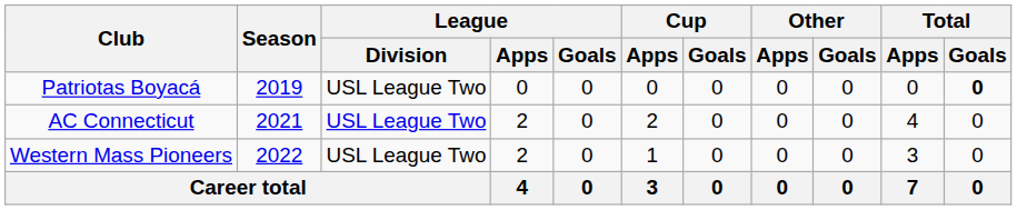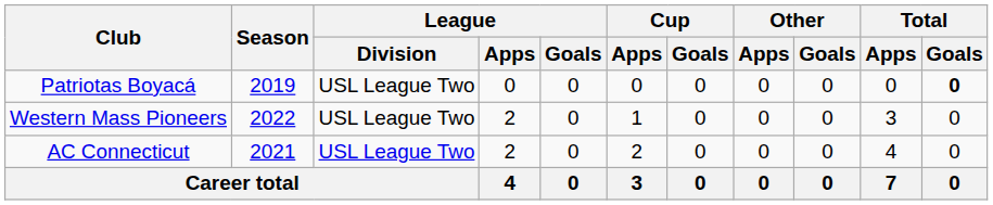rows swapped: AC Connecticut <-> Western Mass Pioneers
